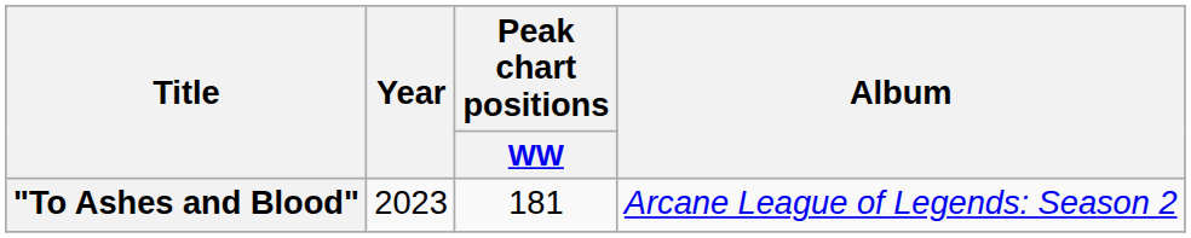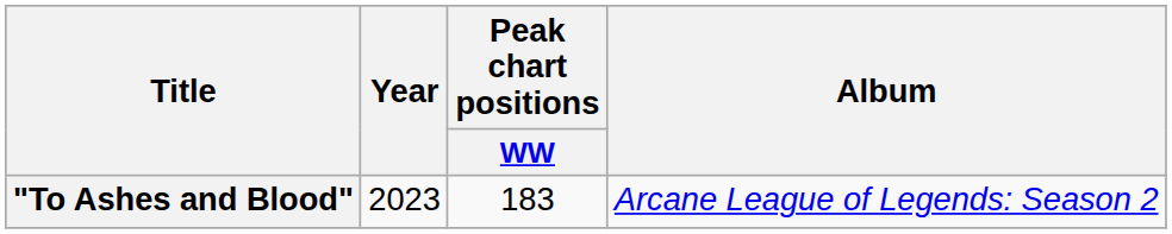"To Ashes and Blood" | Peak chart positions / WW: 181 -> 183
